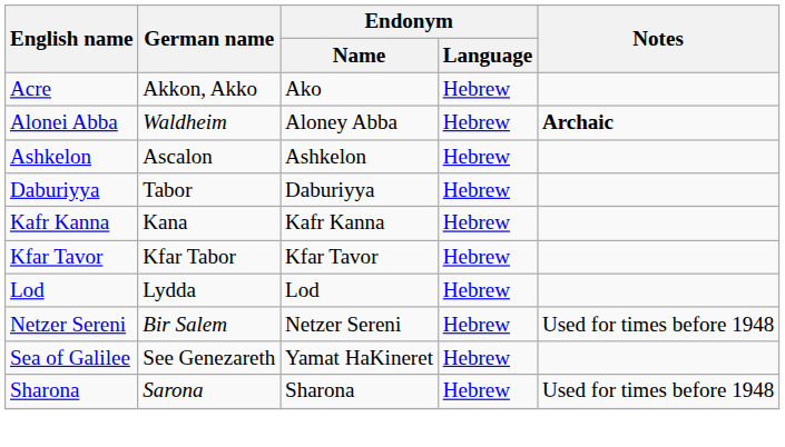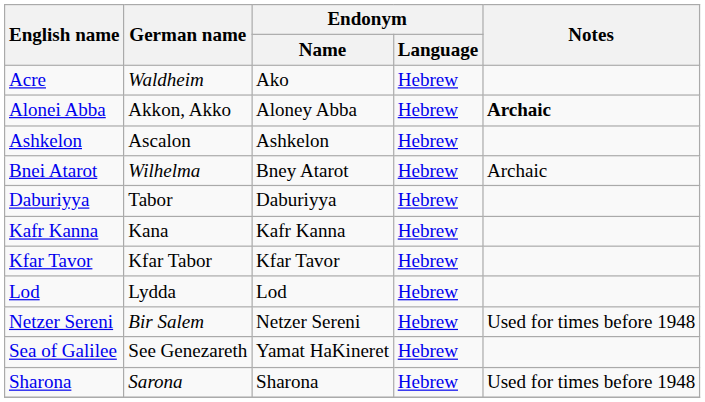Acre | German name: Akkon, Akko -> Waldheim
Alonei Abba | German name: Waldheim -> Akkon, Akko
+ row: Bnei Atarot | Wilhelma | Bney Atarot | Hebrew | Archaic
